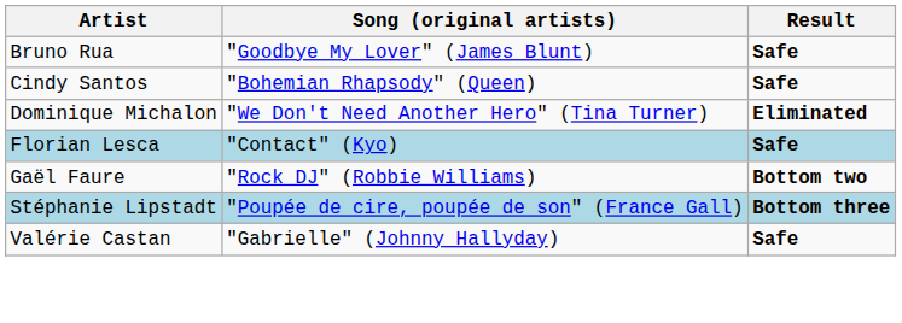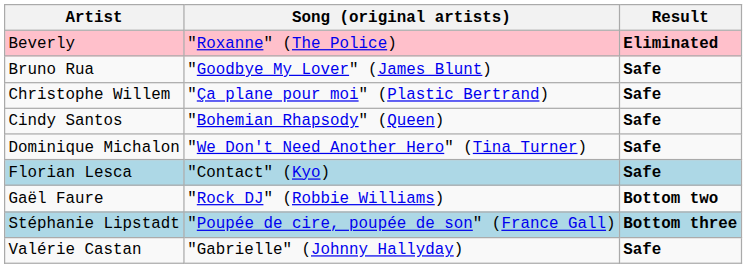+ row: Beverly | "Roxanne" (The Police) | Eliminated
+ row: Christophe Willem | "Ça plane pour moi" (Plastic Bertrand) | Safe
Dominique Michalon | Result: Eliminated -> Safe
